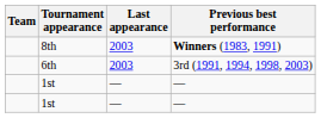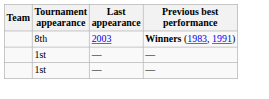- row: 6th | 2003 | 3rd (1991, 1994, 1998, 2003)
